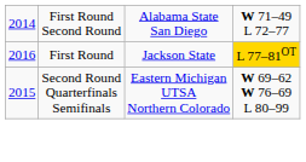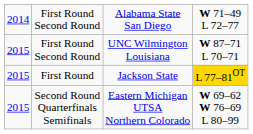+ row: 2015 | First Round Second Round | UNC Wilmington Louisiana | W 87–71 L 70–71
First Round | column 1: 2016 -> 2015
